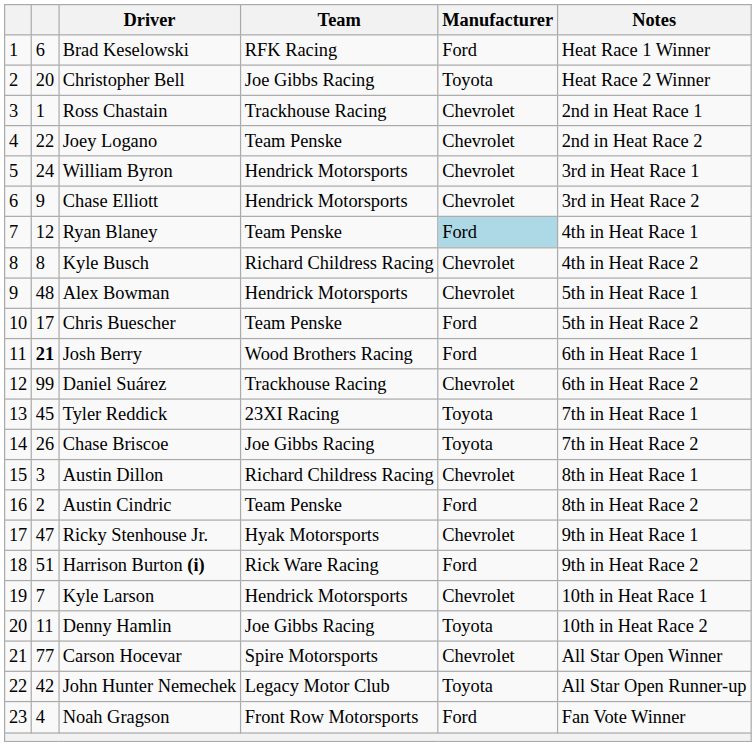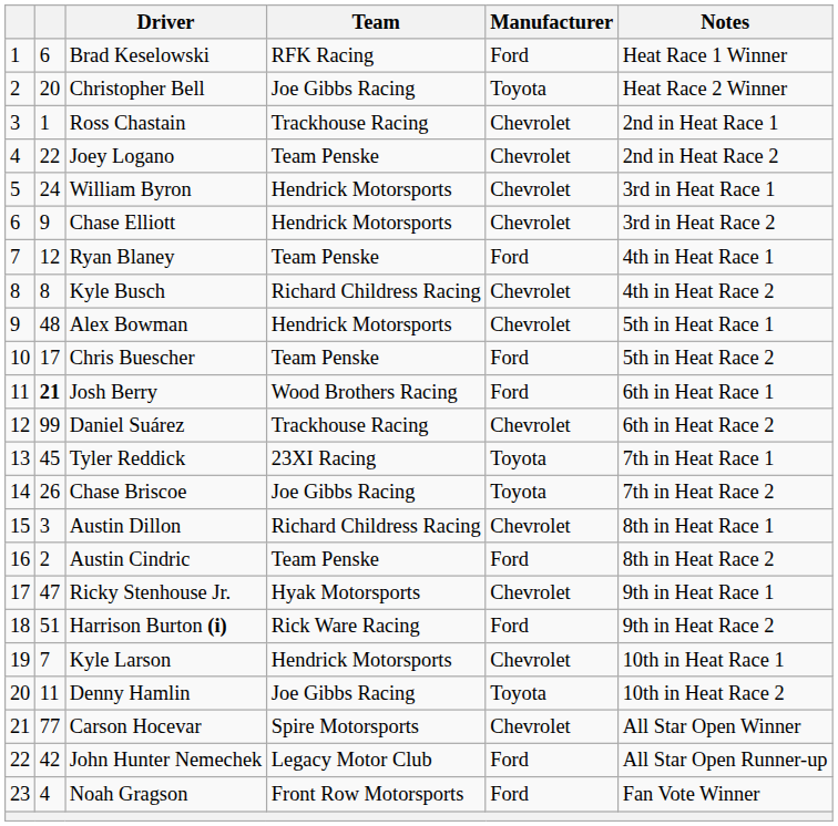Ryan Blaney | Manufacturer: lightblue background -> no background
John Hunter Nemechek | Manufacturer: Toyota -> Ford
